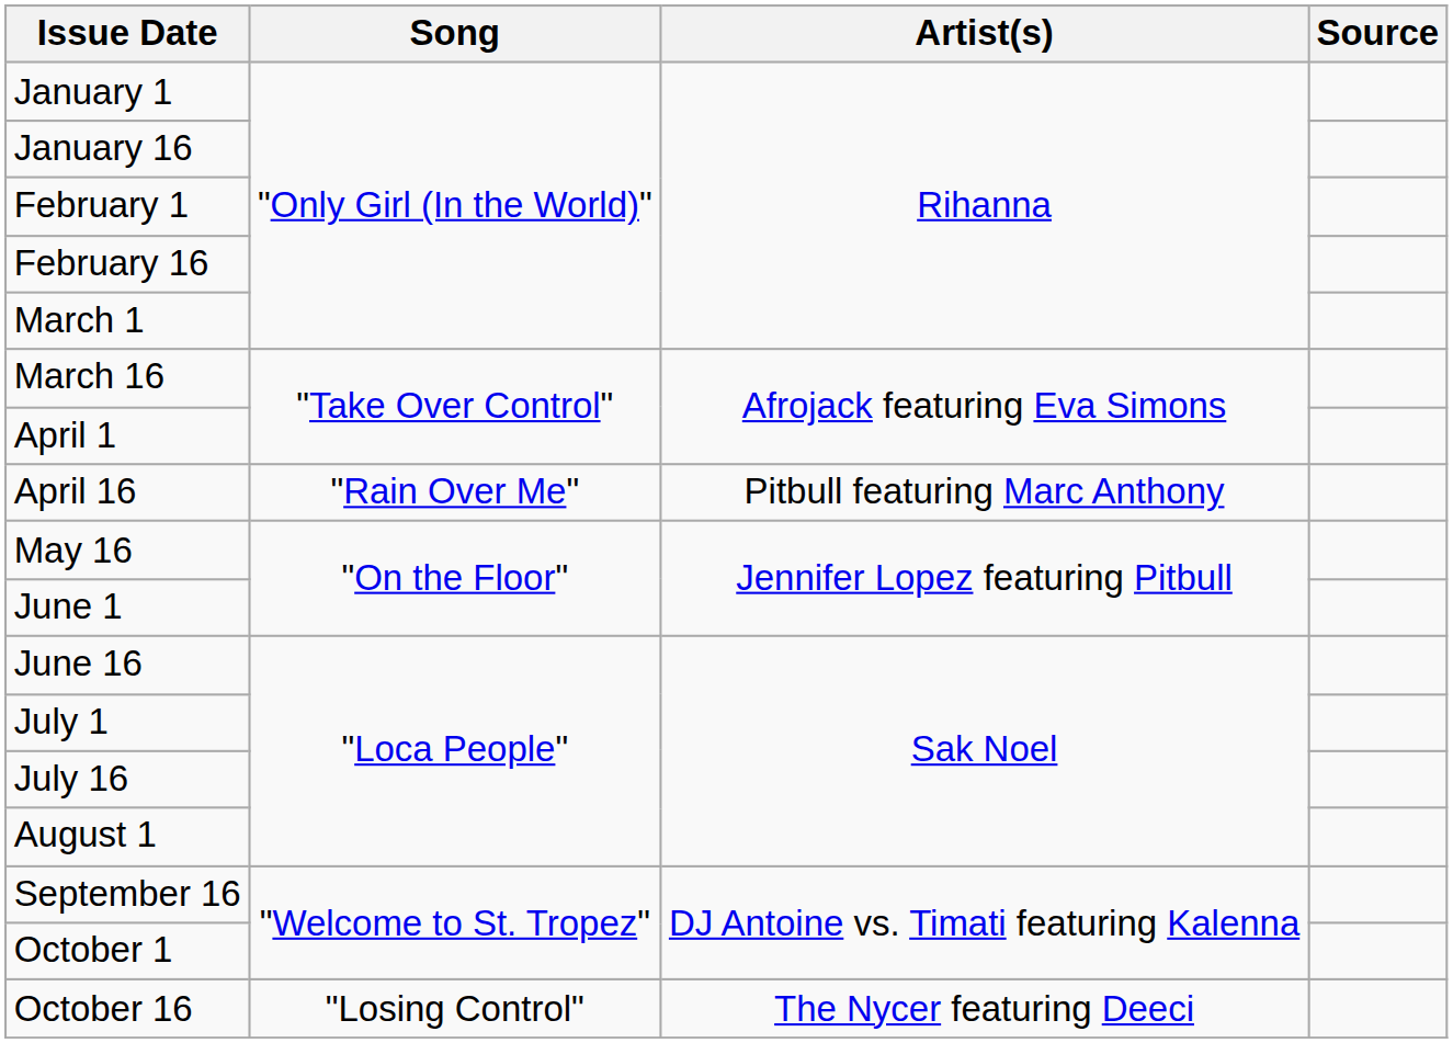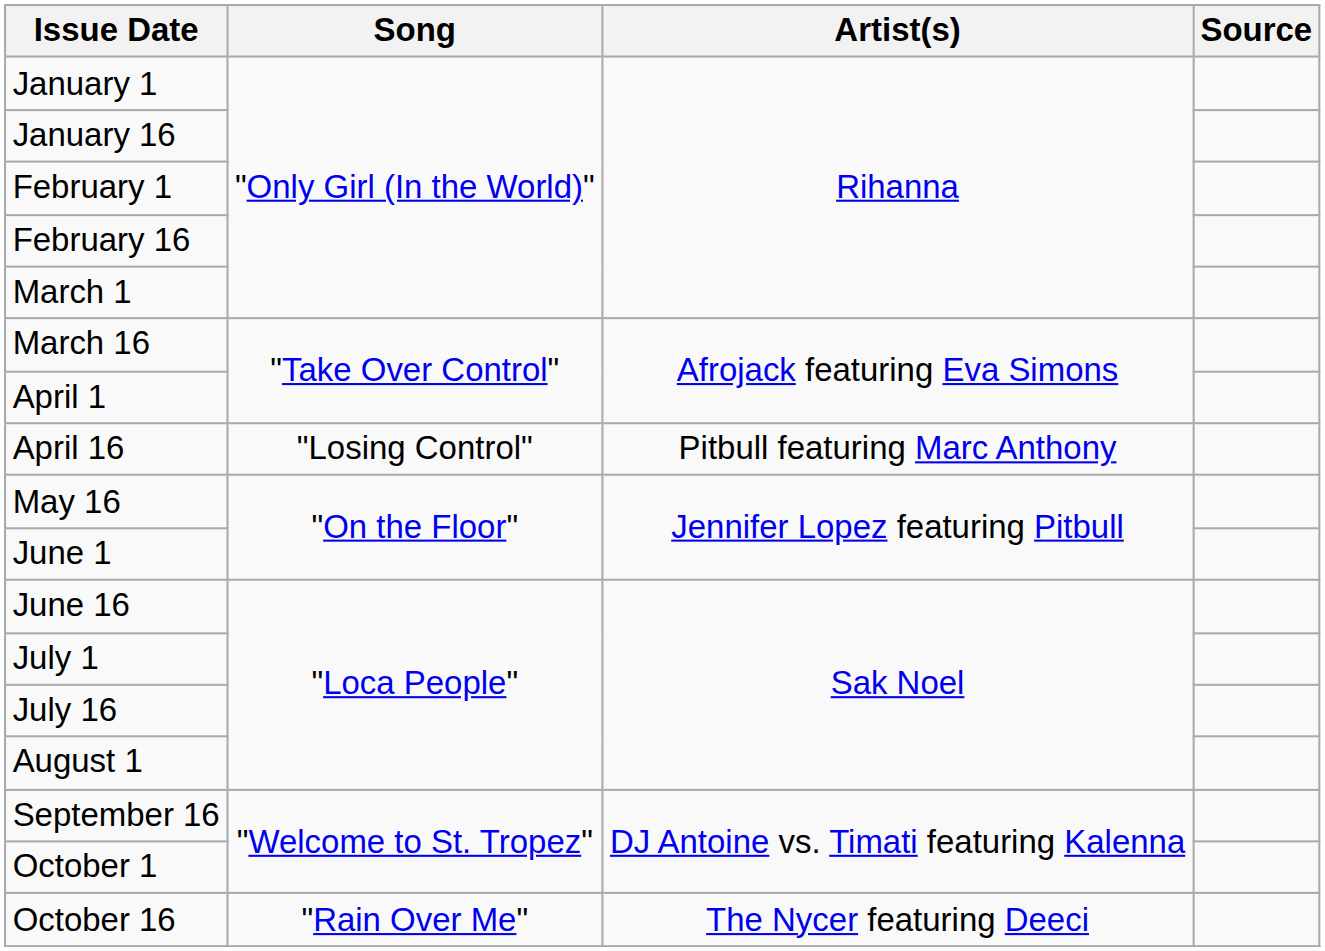April 16 | Song: "Rain Over Me" -> "Losing Control"
October 16 | Song: "Losing Control" -> "Rain Over Me"
